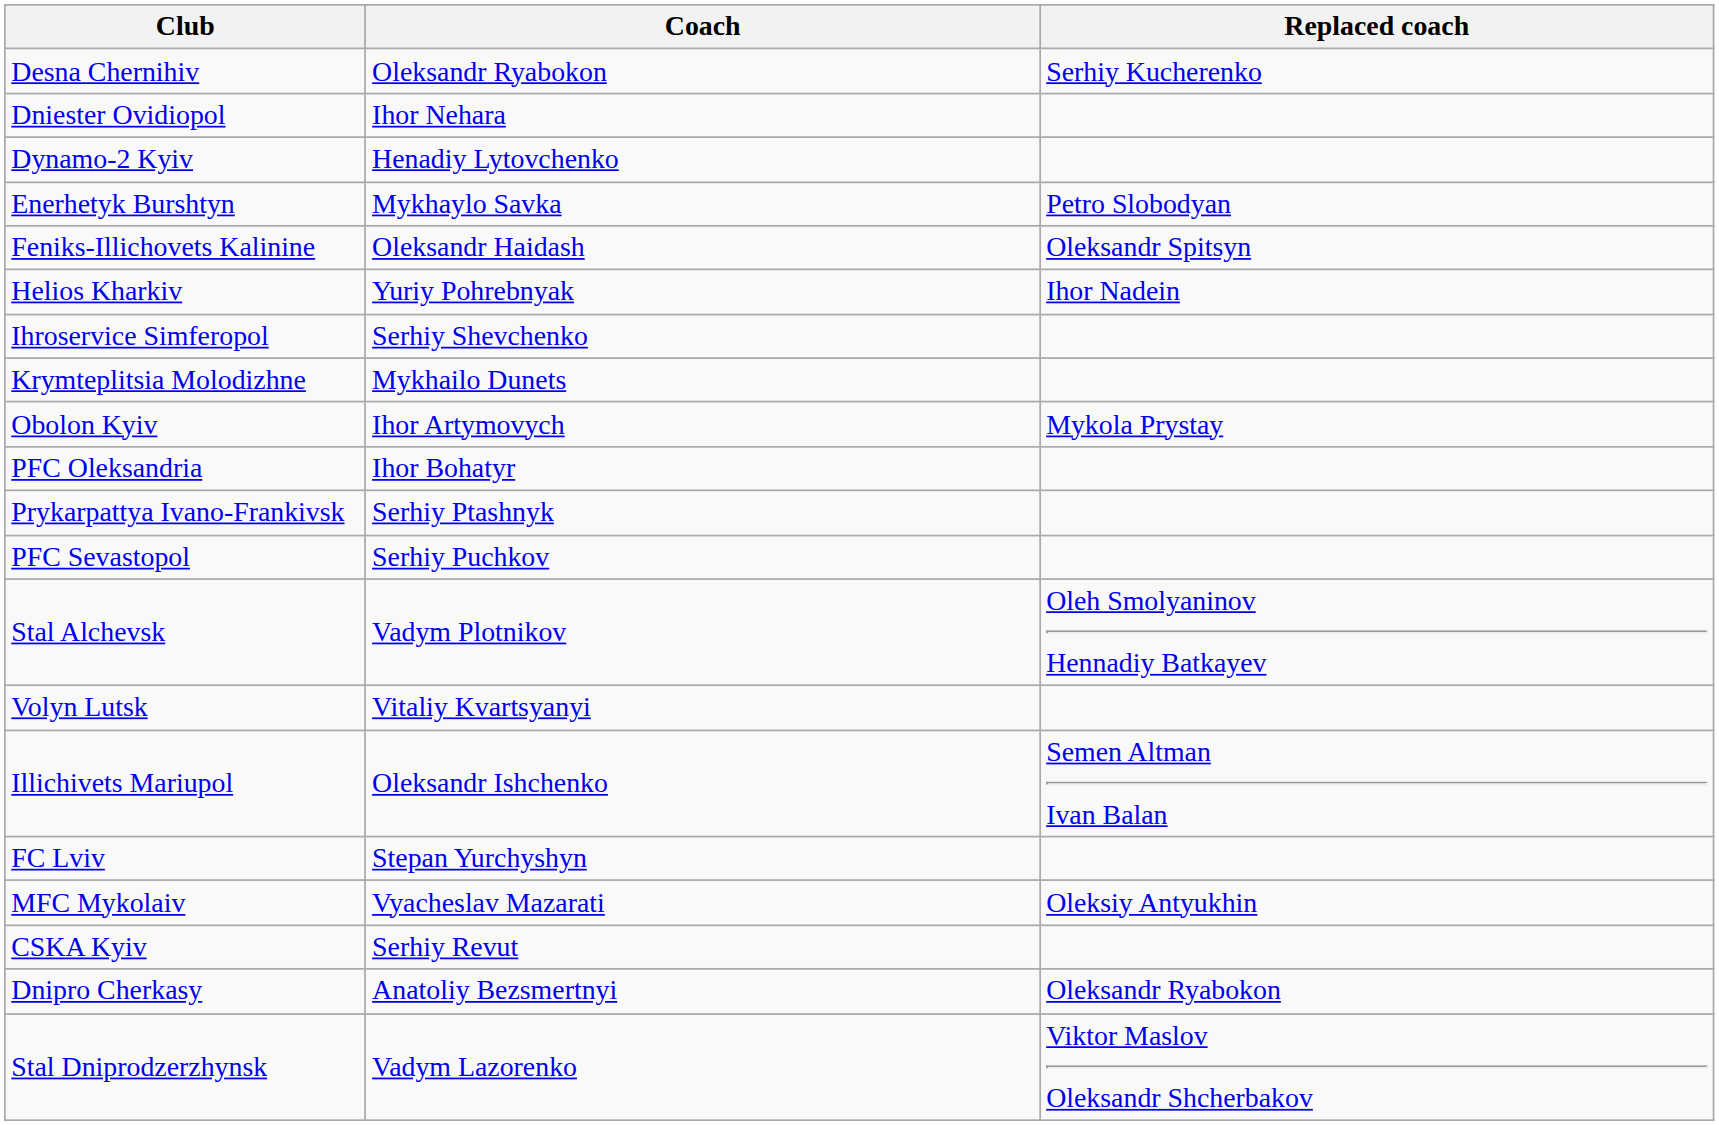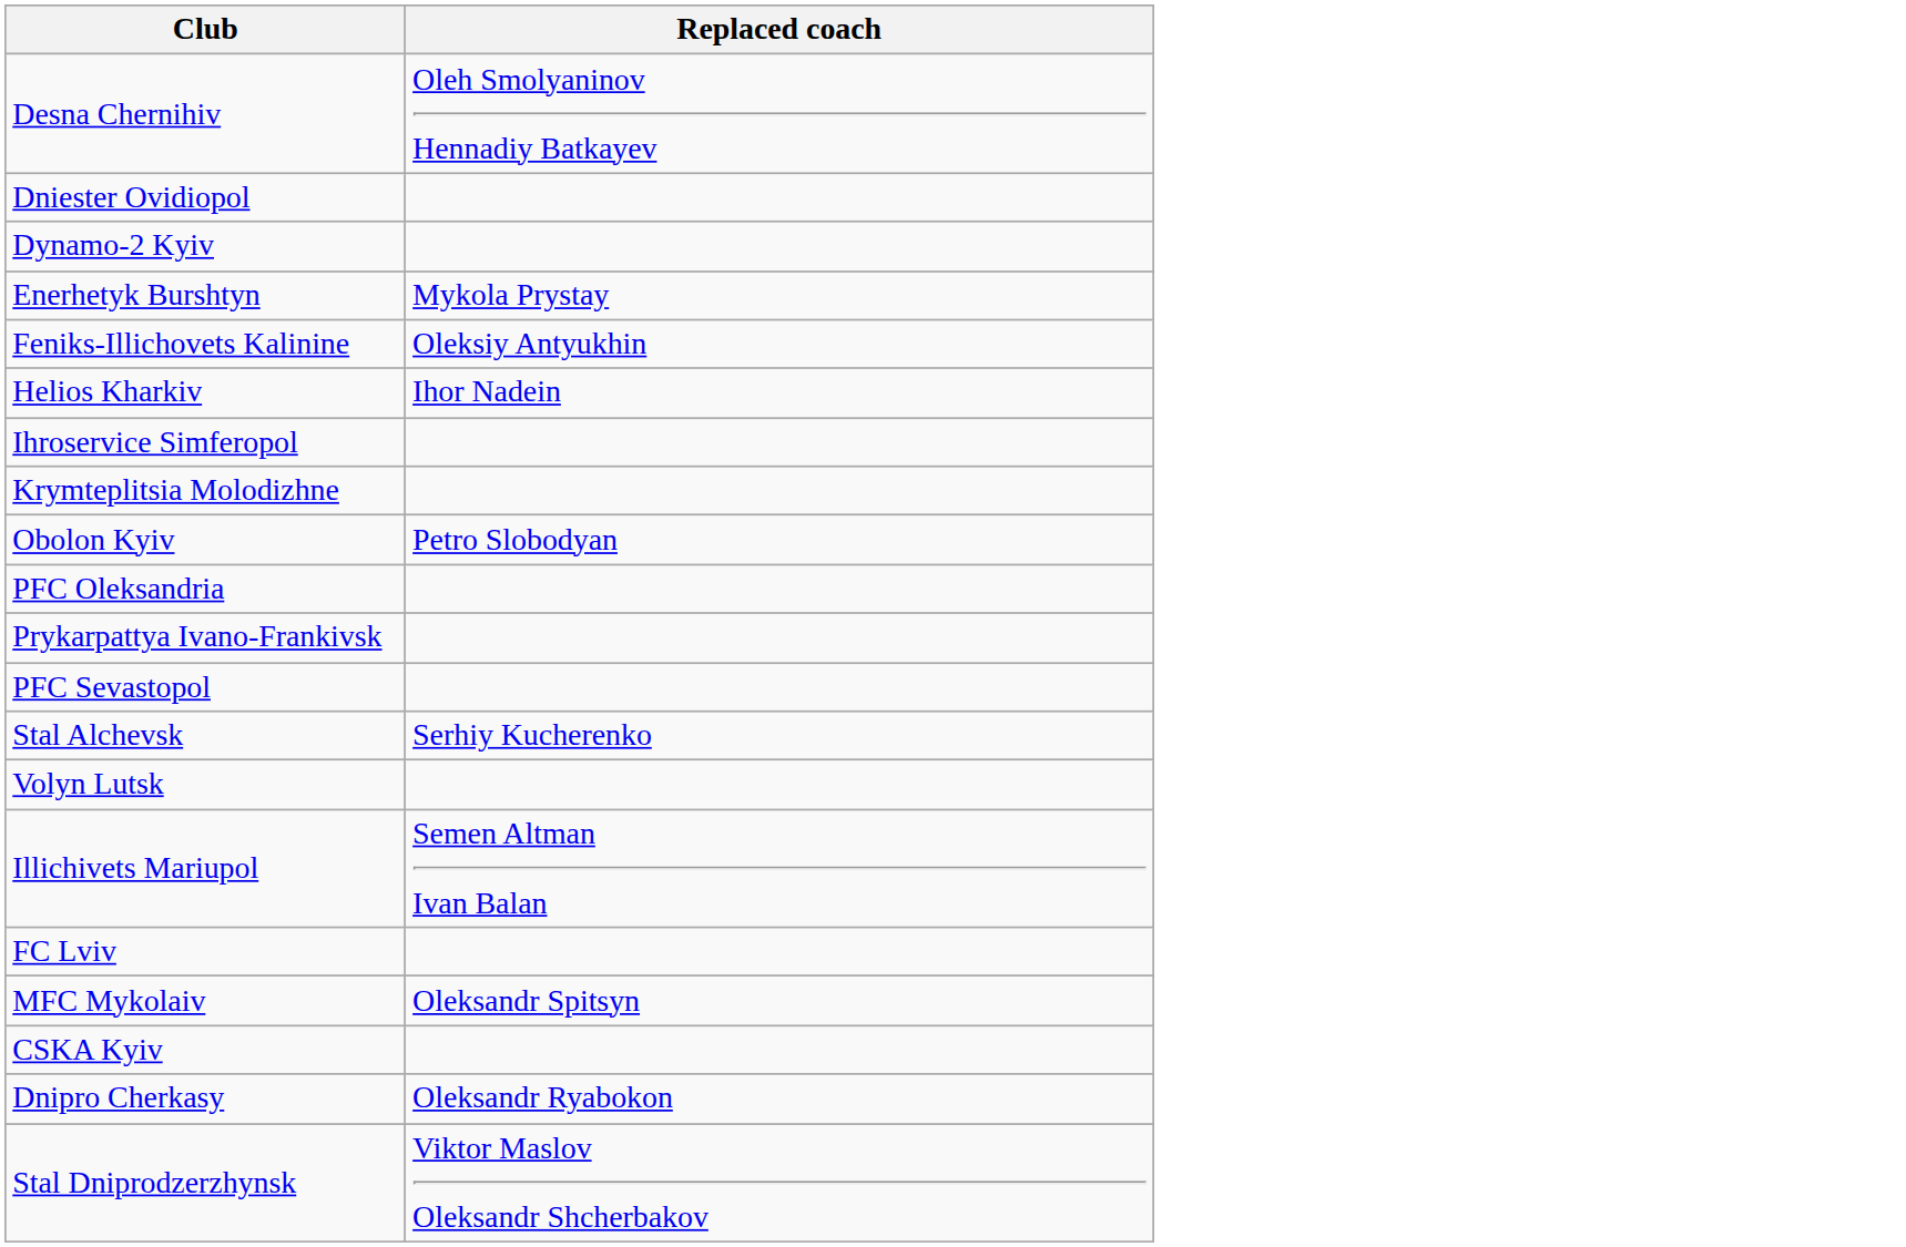- column: Coach | Oleksandr Ryabokon | Ihor Nehara | Henadiy Lytovchenko | Mykhaylo Savka | Oleksandr Haidash | Yuriy Pohrebnyak | Serhiy Shevchenko | Mykhailo Dunets | Ihor Artymovych | Ihor Bohatyr | Serhiy Ptashnyk | Serhiy Puchkov | Vadym Plotnikov | Vitaliy Kvartsyanyi | Oleksandr Ishchenko | Stepan Yurchyshyn | Vyacheslav Mazarati | Serhiy Revut | Anatoliy Bezsmertnyi | Vadym Lazorenko
Desna Chernihiv | Replaced coach: Serhiy Kucherenko -> Oleh Smolyaninov Hennadiy Batkayev
Enerhetyk Burshtyn | Replaced coach: Petro Slobodyan -> Mykola Prystay
Feniks-Illichovets Kalinine | Replaced coach: Oleksandr Spitsyn -> Oleksiy Antyukhin
Obolon Kyiv | Replaced coach: Mykola Prystay -> Petro Slobodyan
Stal Alchevsk | Replaced coach: Oleh Smolyaninov Hennadiy Batkayev -> Serhiy Kucherenko
MFC Mykolaiv | Replaced coach: Oleksiy Antyukhin -> Oleksandr Spitsyn
